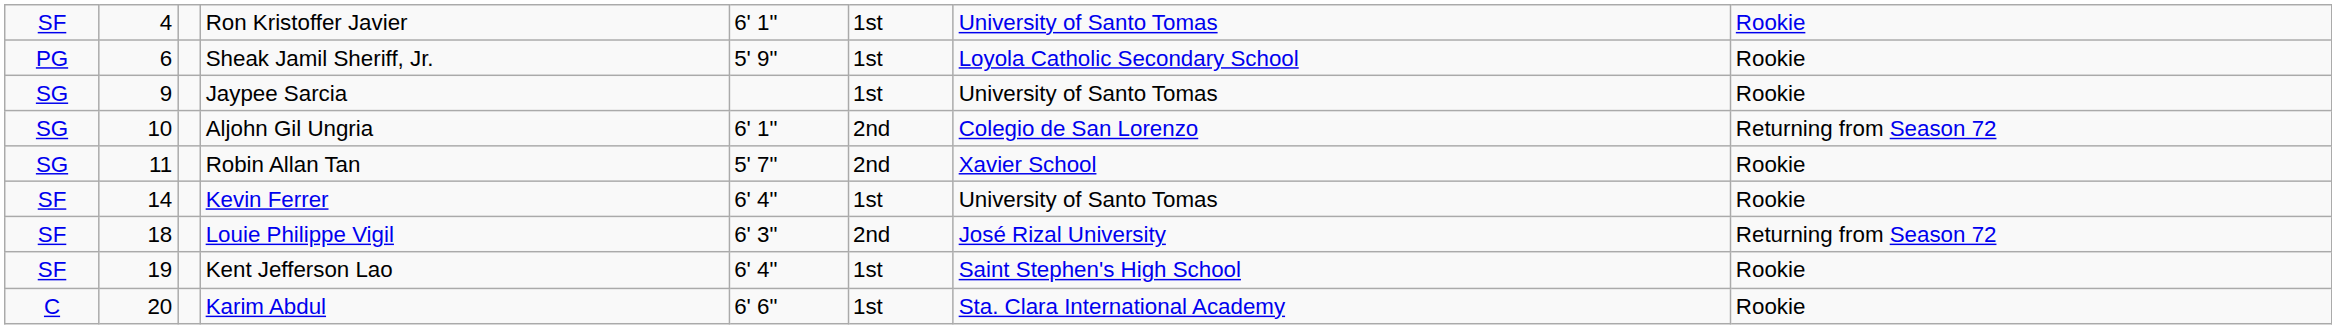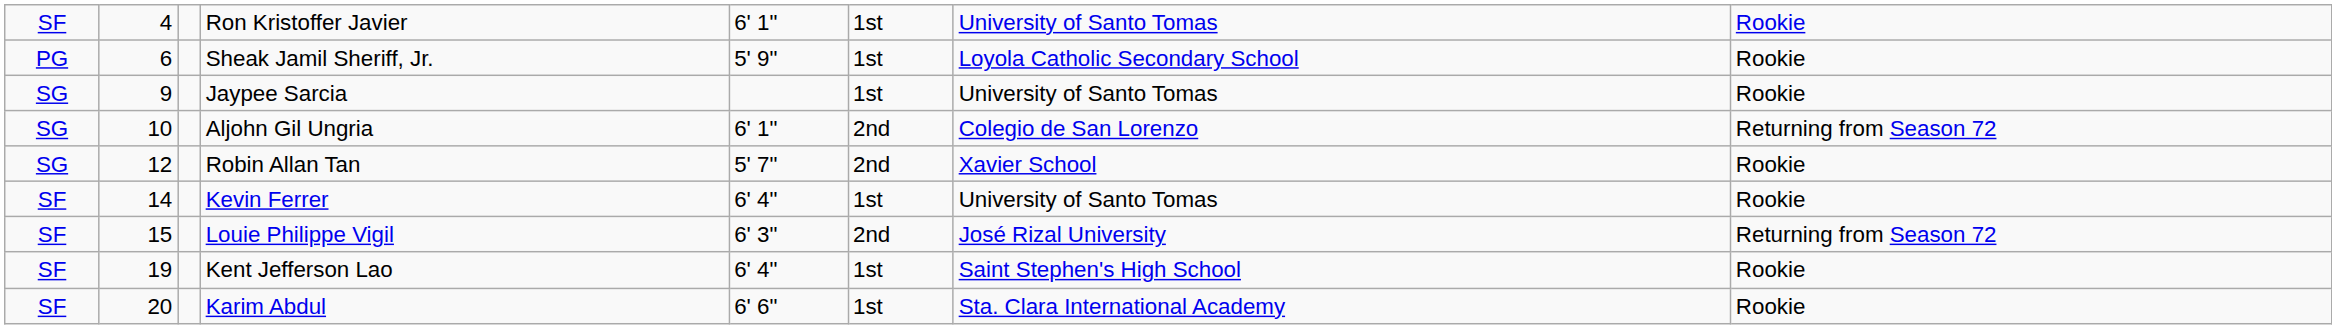Robin Allan Tan | column 2: 11 -> 12
Louie Philippe Vigil | column 2: 18 -> 15
Karim Abdul | column 1: C -> SF
